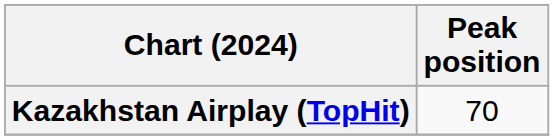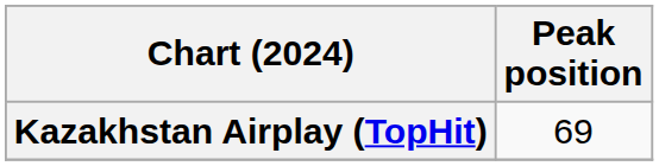Kazakhstan Airplay (TopHit) | Peak position: 70 -> 69
